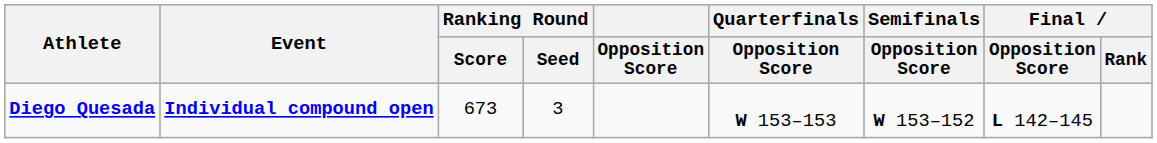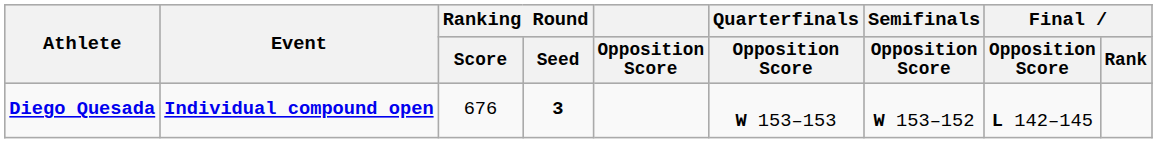Diego Quesada | Ranking Round / Score: 673 -> 676
Diego Quesada | Ranking Round / Seed: normal -> bold
